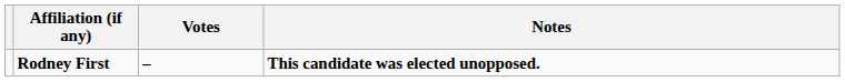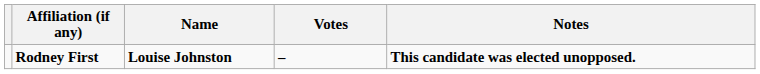+ column: Name | Louise Johnston
